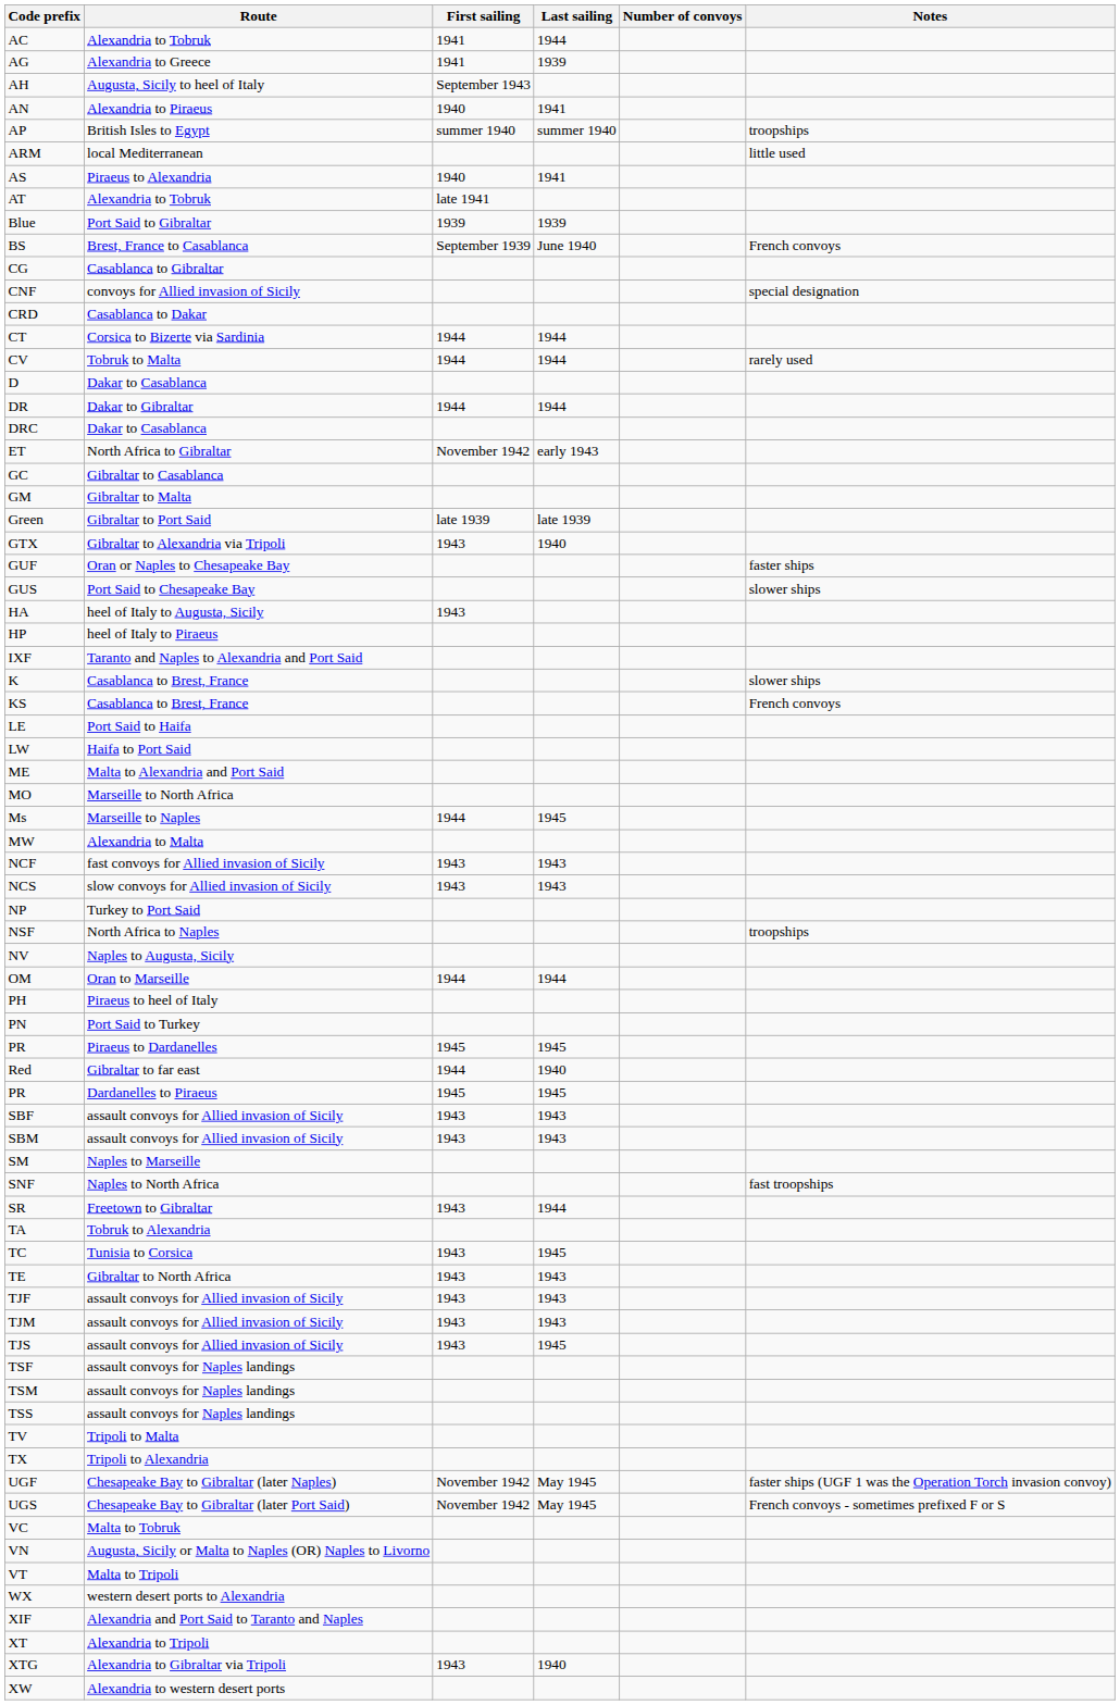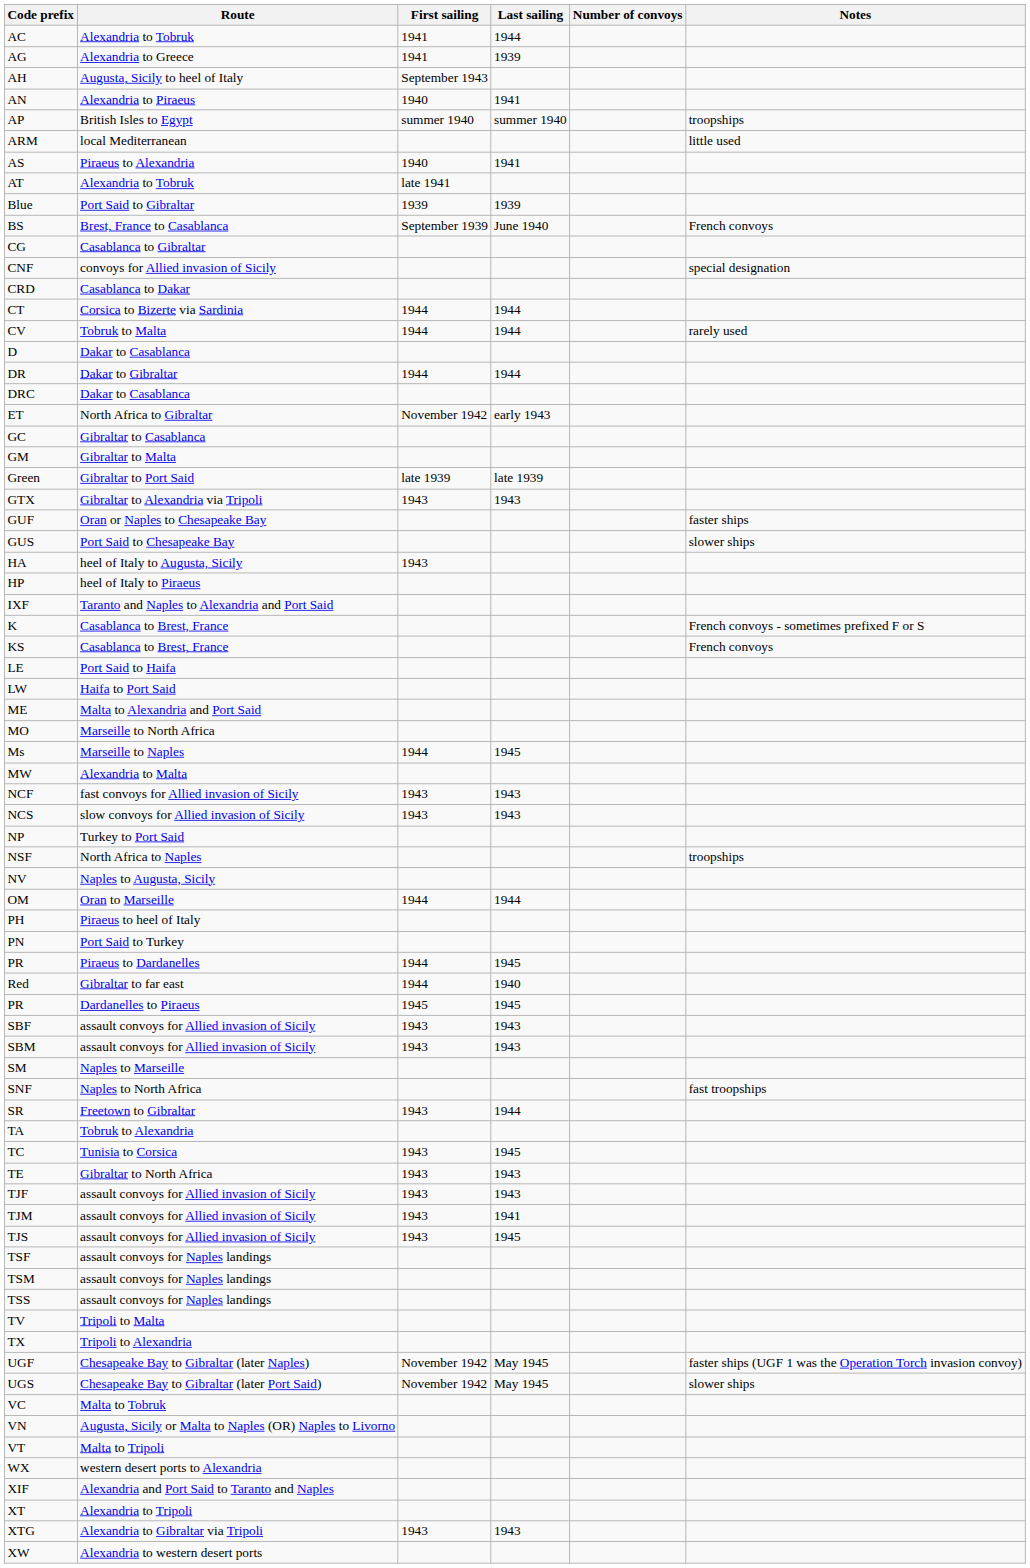GTX | Last sailing: 1940 -> 1943
K | Notes: slower ships -> French convoys - sometimes prefixed F or S
PR / Piraeus to Dardanelles | First sailing: 1945 -> 1944
TJM | Last sailing: 1943 -> 1941
UGS | Notes: French convoys - sometimes prefixed F or S -> slower ships
XTG | Last sailing: 1940 -> 1943
